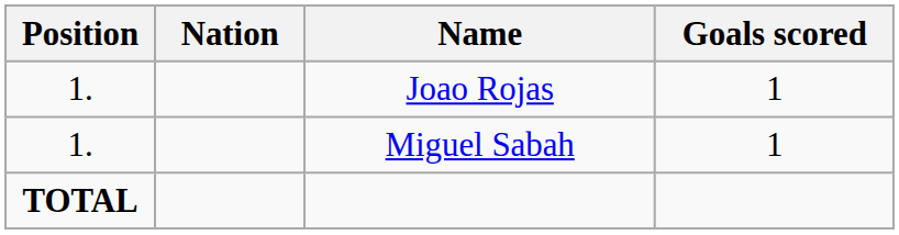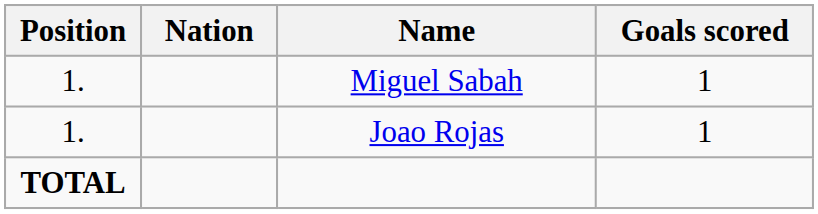rows swapped: Joao Rojas <-> Miguel Sabah
